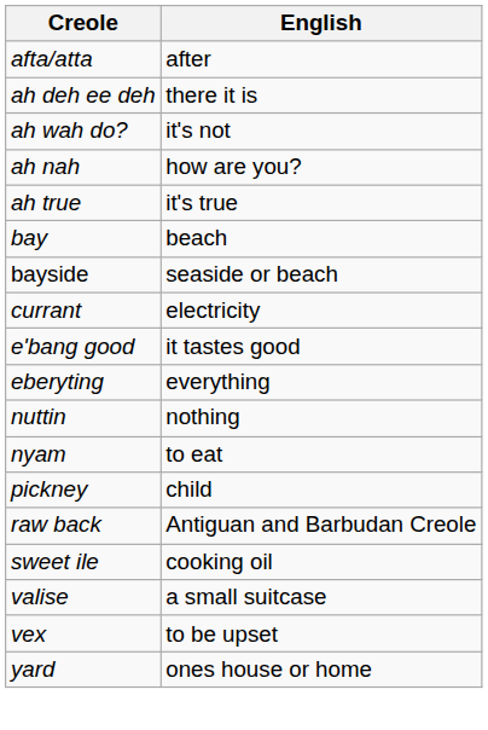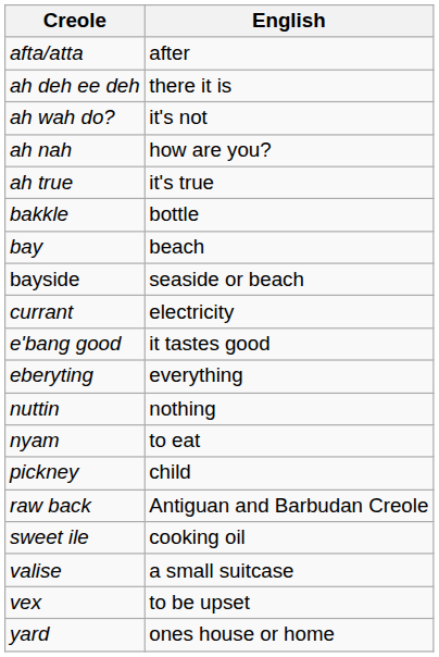+ row: bakkle | bottle
